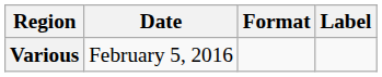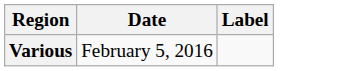- column: Format
